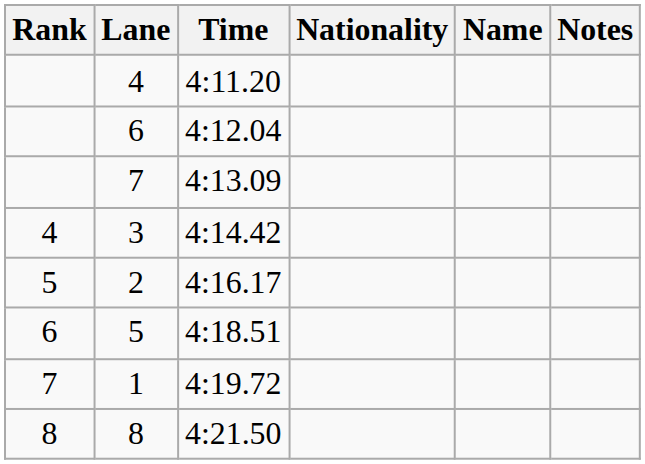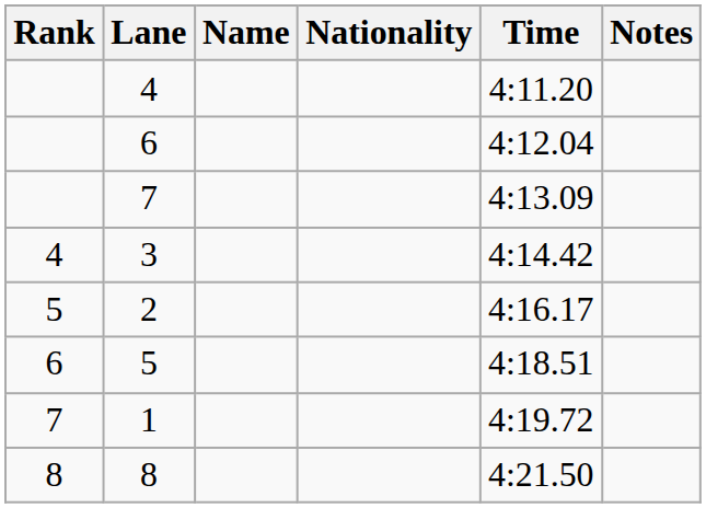columns swapped: Name <-> Time
